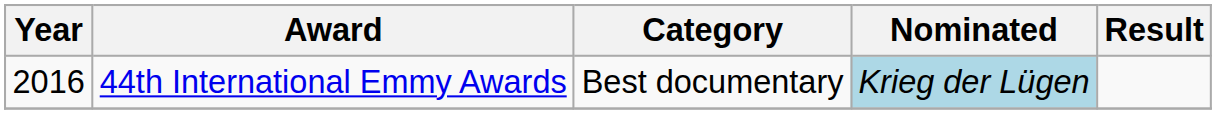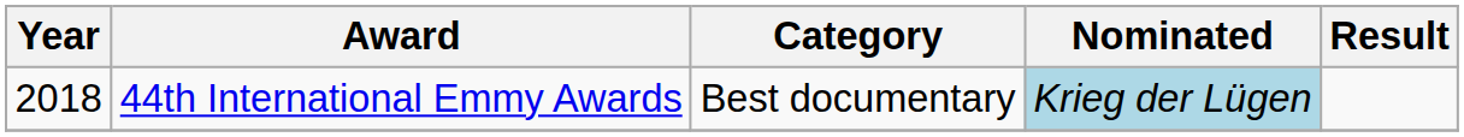44th International Emmy Awards | Year: 2016 -> 2018
